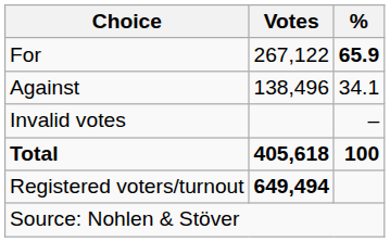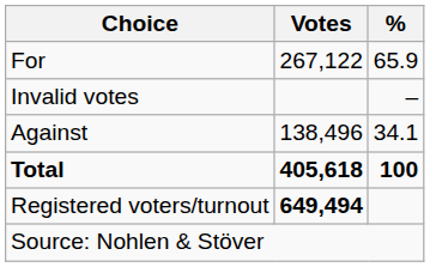For | %: bold -> normal
rows swapped: Against <-> Invalid votes
